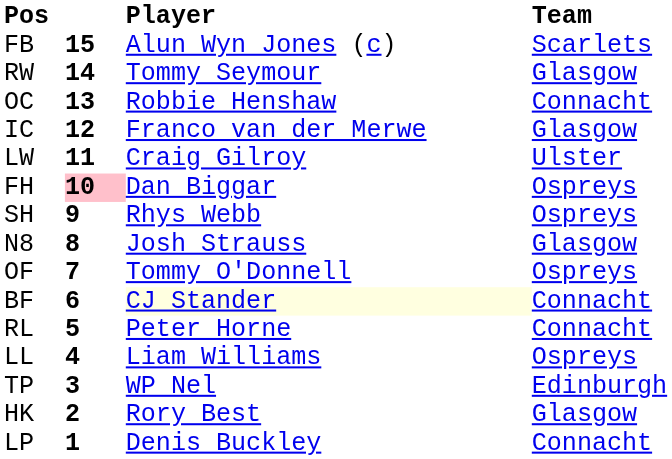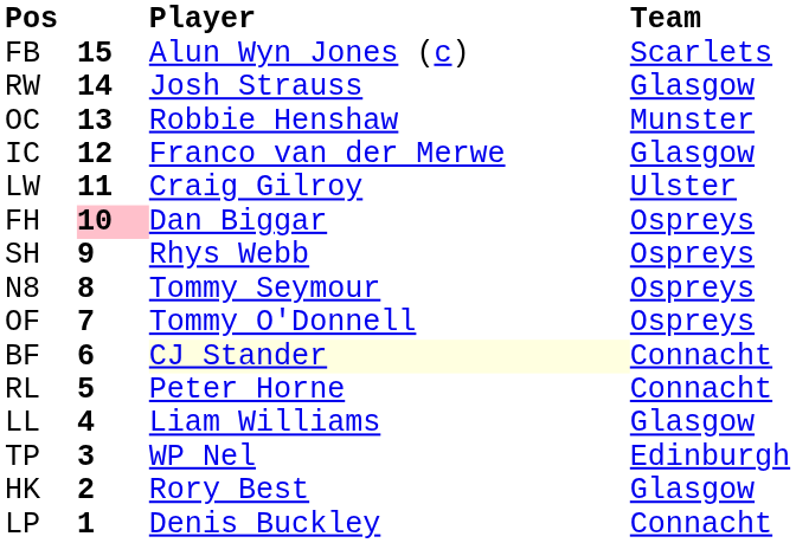RW | Player: Tommy Seymour -> Josh Strauss
OC | Team: Connacht -> Munster
N8 | Player: Josh Strauss -> Tommy Seymour
N8 | Team: Glasgow -> Ospreys
LL | Team: Ospreys -> Glasgow
